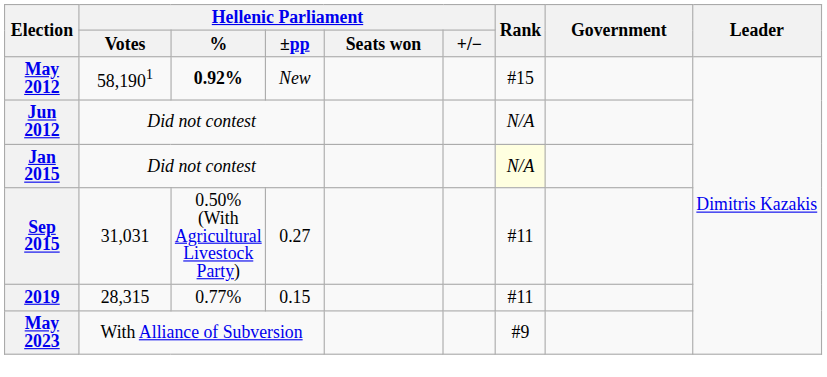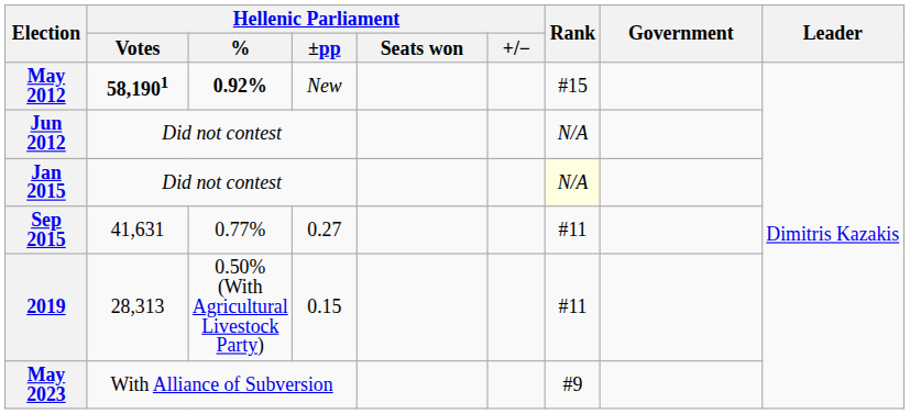May 2012 | Hellenic Parliament / Votes: normal -> bold
Sep 2015 | Hellenic Parliament / Votes: 31,031 -> 41,631
Sep 2015 | Hellenic Parliament / %: 0.50% (With Agricultural Livestock Party) -> 0.77%
2019 | Hellenic Parliament / Votes: 28,315 -> 28,313
2019 | Hellenic Parliament / %: 0.77% -> 0.50% (With Agricultural Livestock Party)
